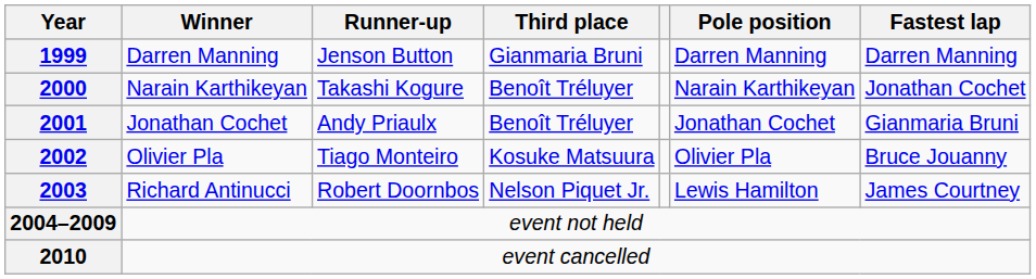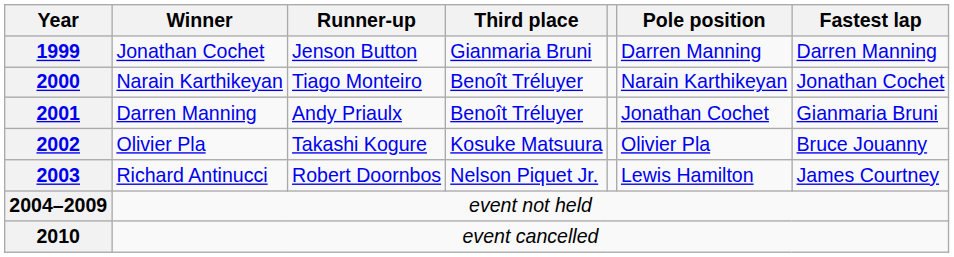1999 | Winner: Darren Manning -> Jonathan Cochet
2000 | Runner-up: Takashi Kogure -> Tiago Monteiro
2001 | Winner: Jonathan Cochet -> Darren Manning
2002 | Runner-up: Tiago Monteiro -> Takashi Kogure
